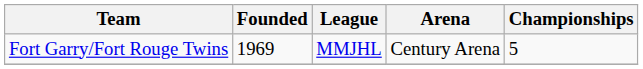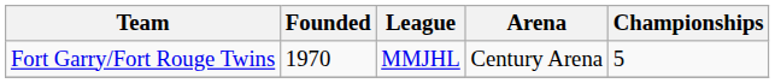Fort Garry/Fort Rouge Twins | Founded: 1969 -> 1970
